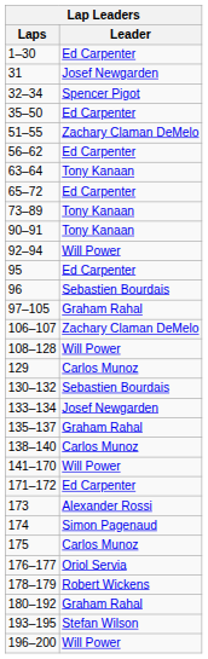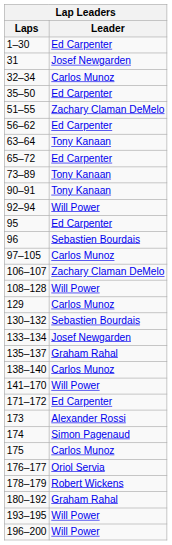32–34 | Leader: Spencer Pigot -> Carlos Munoz
97–105 | Leader: Graham Rahal -> Carlos Munoz
193–195 | Leader: Stefan Wilson -> Will Power
